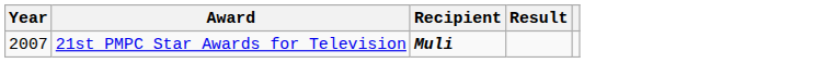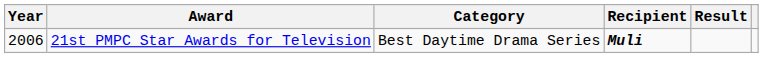+ column: Category | Best Daytime Drama Series
21st PMPC Star Awards for Television | Year: 2007 -> 2006
